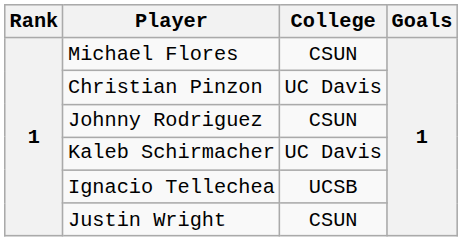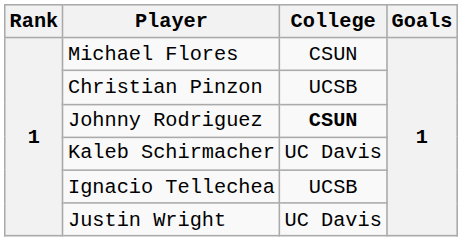Christian Pinzon | College: UC Davis -> UCSB
Johnny Rodriguez | College: normal -> bold
Justin Wright | College: CSUN -> UC Davis
